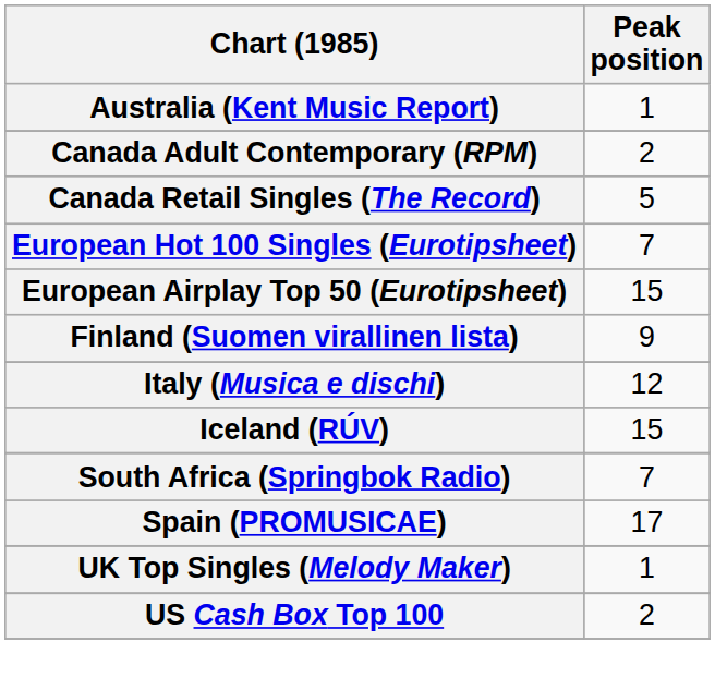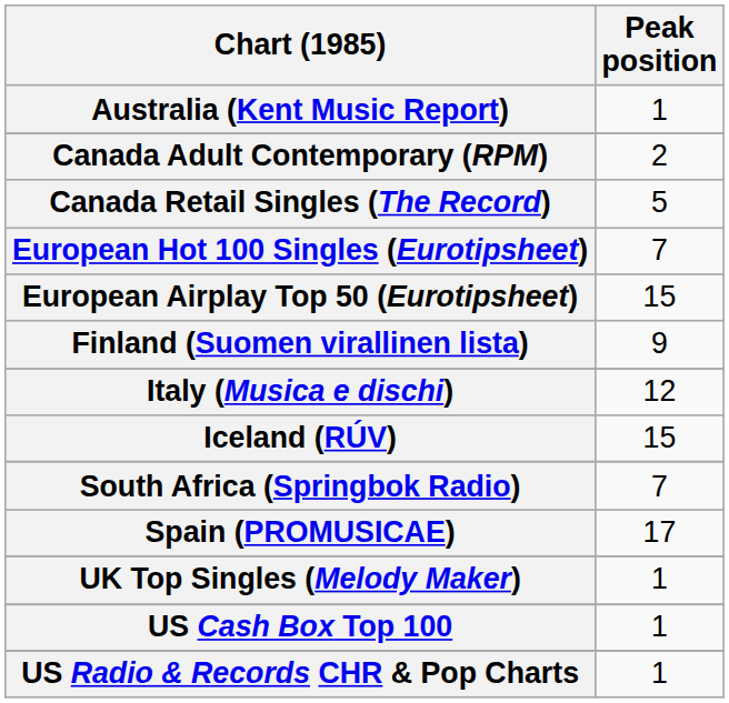US Cash Box Top 100 | Peak position: 2 -> 1
+ row: US Radio & Records CHR & Pop Charts | 1
